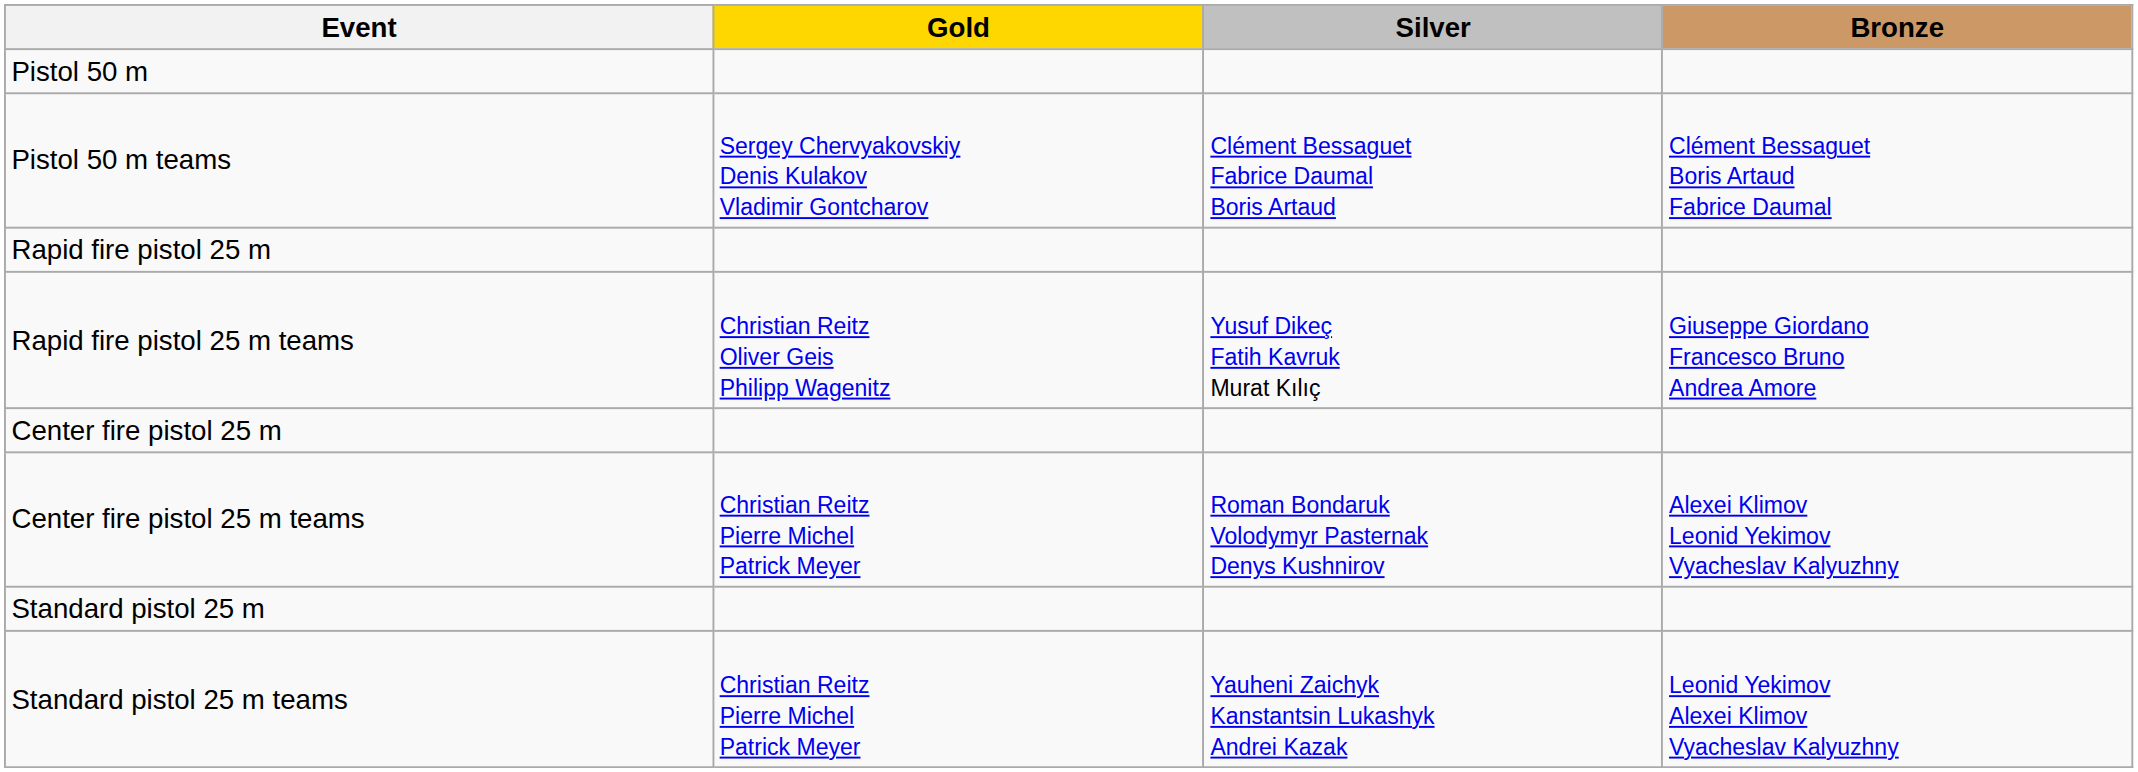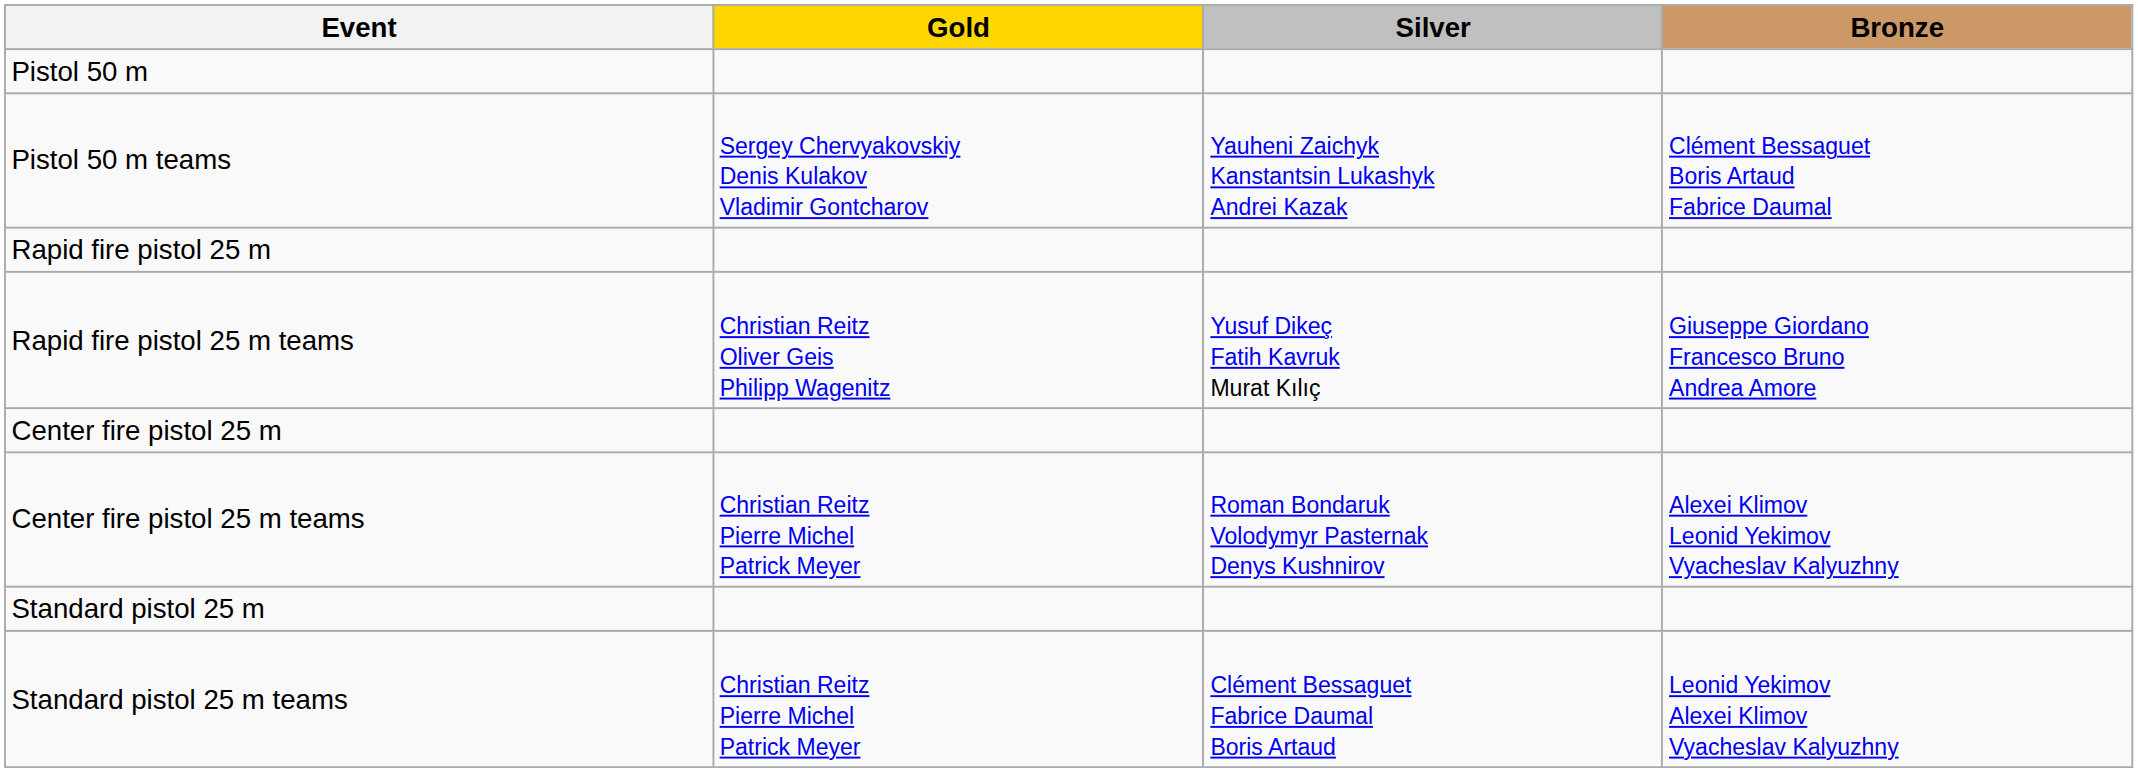Pistol 50 m teams | Silver: Clément Bessaguet Fabrice Daumal Boris Artaud -> Yauheni Zaichyk Kanstantsin Lukashyk Andrei Kazak
Standard pistol 25 m teams | Silver: Yauheni Zaichyk Kanstantsin Lukashyk Andrei Kazak -> Clément Bessaguet Fabrice Daumal Boris Artaud
